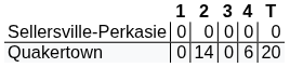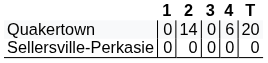rows swapped: Sellersville-Perkasie <-> Quakertown
